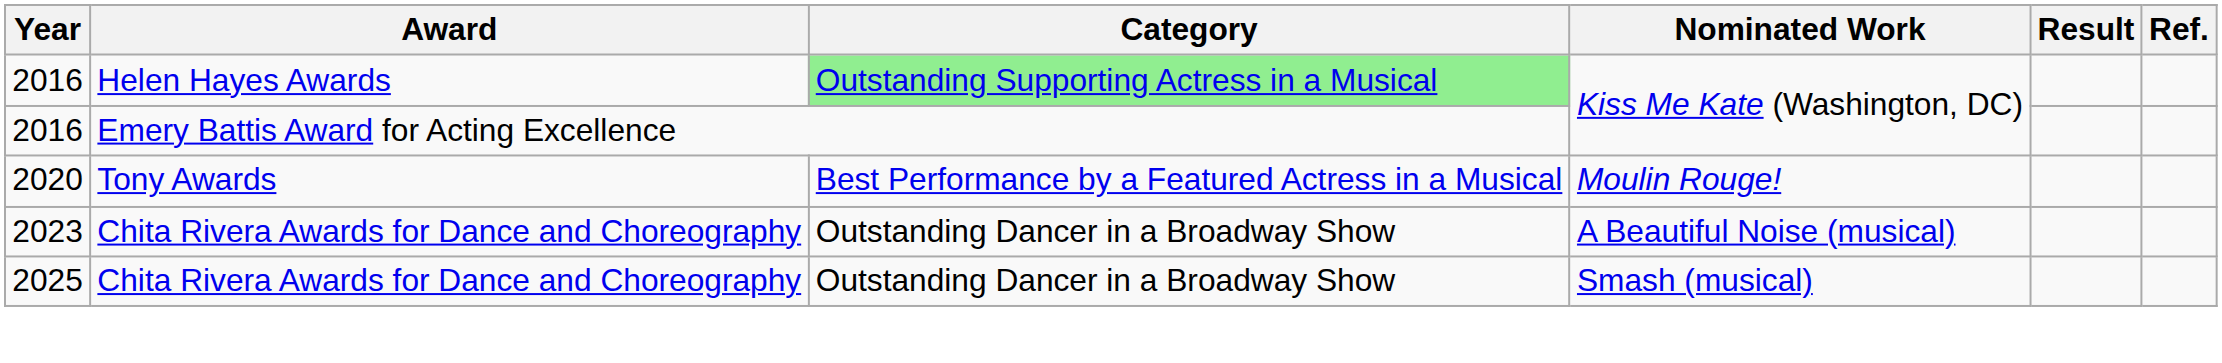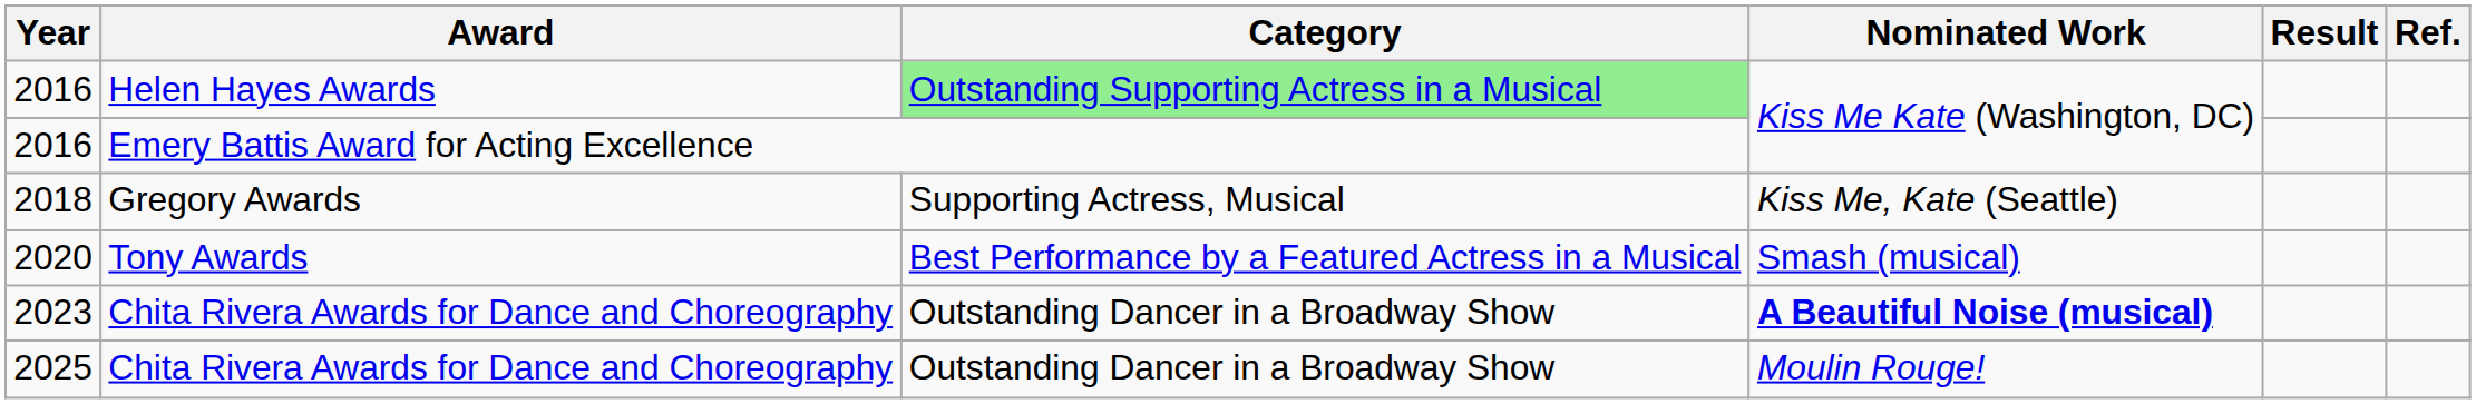+ row: 2018 | Gregory Awards | Supporting Actress, Musical | Kiss Me, Kate (Seattle)
2020 | Nominated Work: Moulin Rouge! -> Smash (musical)
2023 | Nominated Work: normal -> bold
2025 | Nominated Work: Smash (musical) -> Moulin Rouge!
